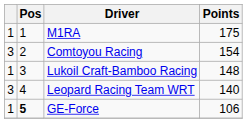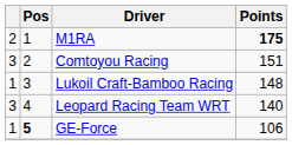M1RA | column 1: 1 -> 2
M1RA | Points: normal -> bold
Comtoyou Racing | Points: 154 -> 151
